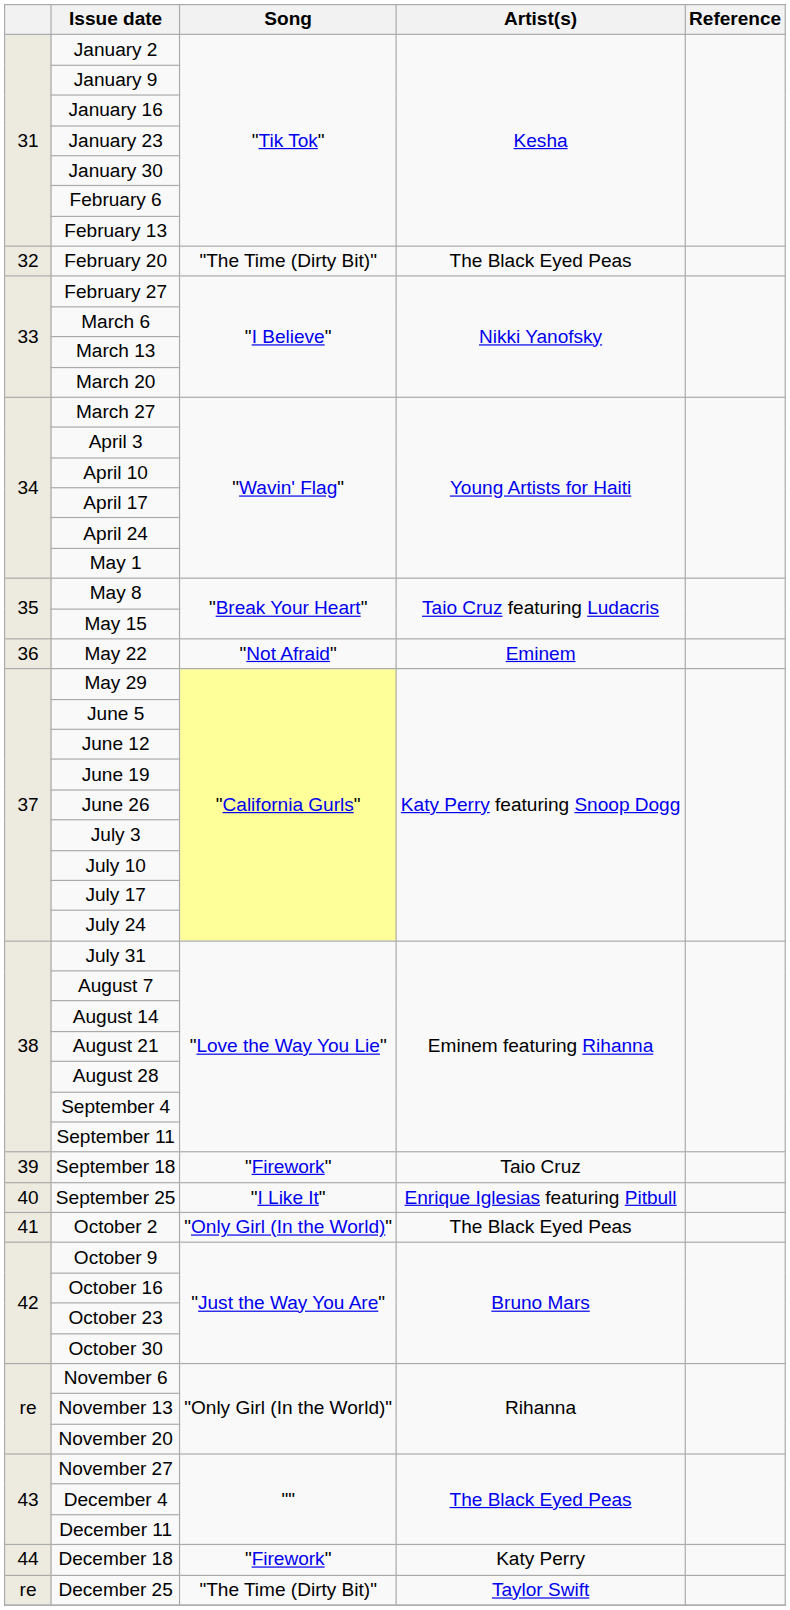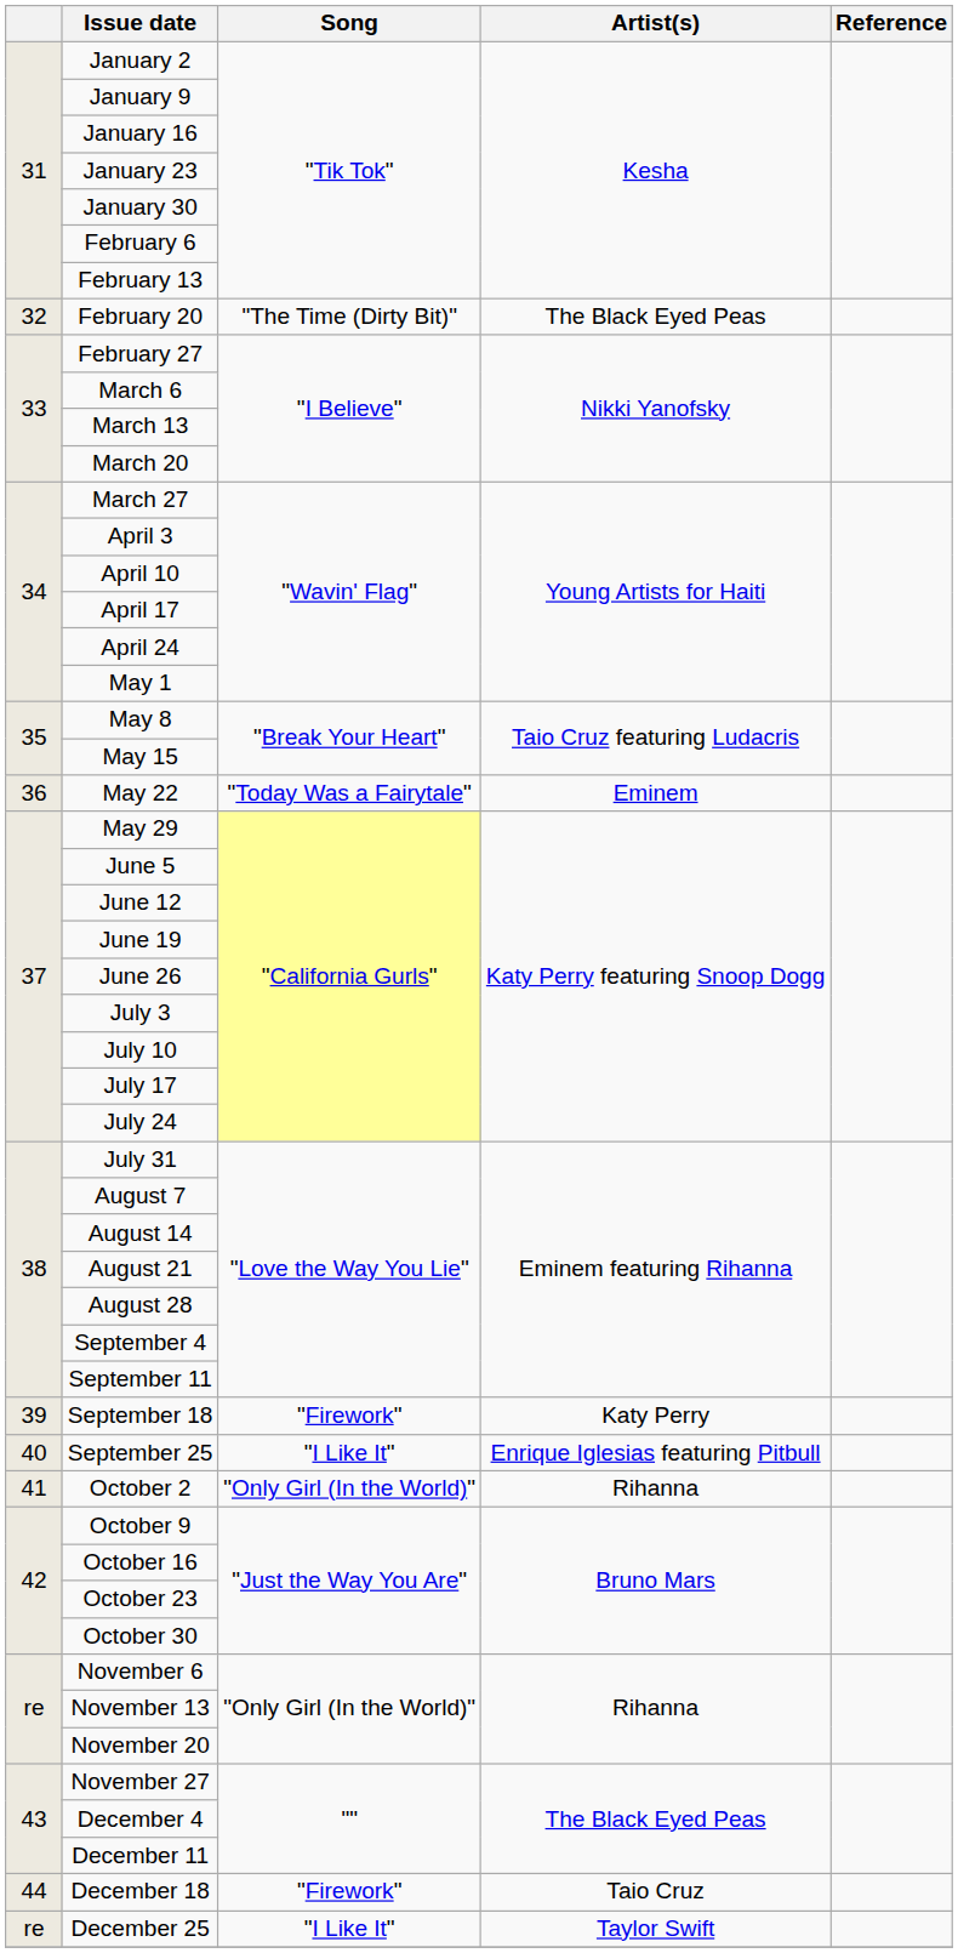May 22 | Song: "Not Afraid" -> "Today Was a Fairytale"
September 18 | Artist(s): Taio Cruz -> Katy Perry
October 2 | Artist(s): The Black Eyed Peas -> Rihanna
December 18 | Artist(s): Katy Perry -> Taio Cruz
December 25 | Song: "The Time (Dirty Bit)" -> "I Like It"
